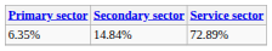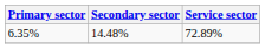6.35% | Secondary sector: 14.84% -> 14.48%
